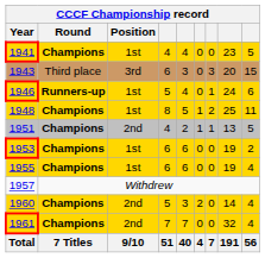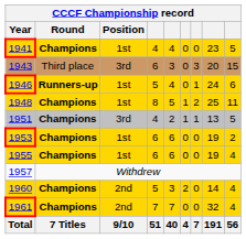1951 | Position: 2nd -> 3rd
